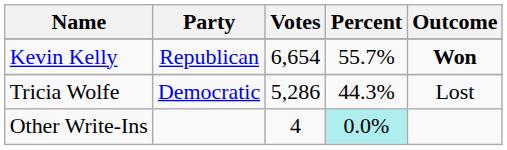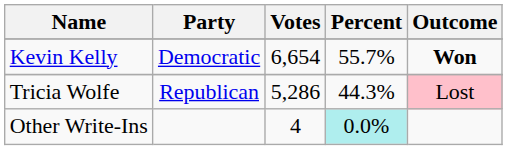Kevin Kelly | Party: Republican -> Democratic
Tricia Wolfe | Party: Democratic -> Republican
Tricia Wolfe | Outcome: no background -> pink background
